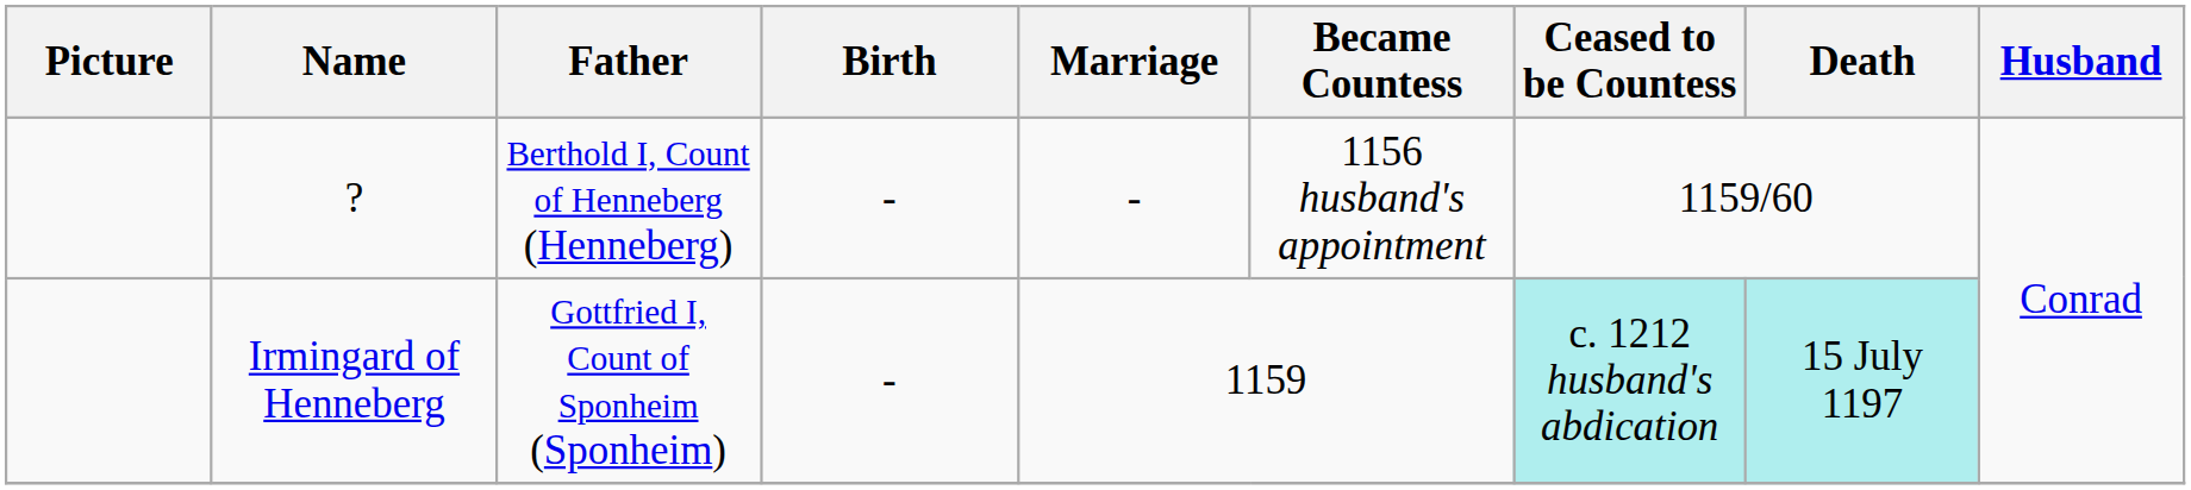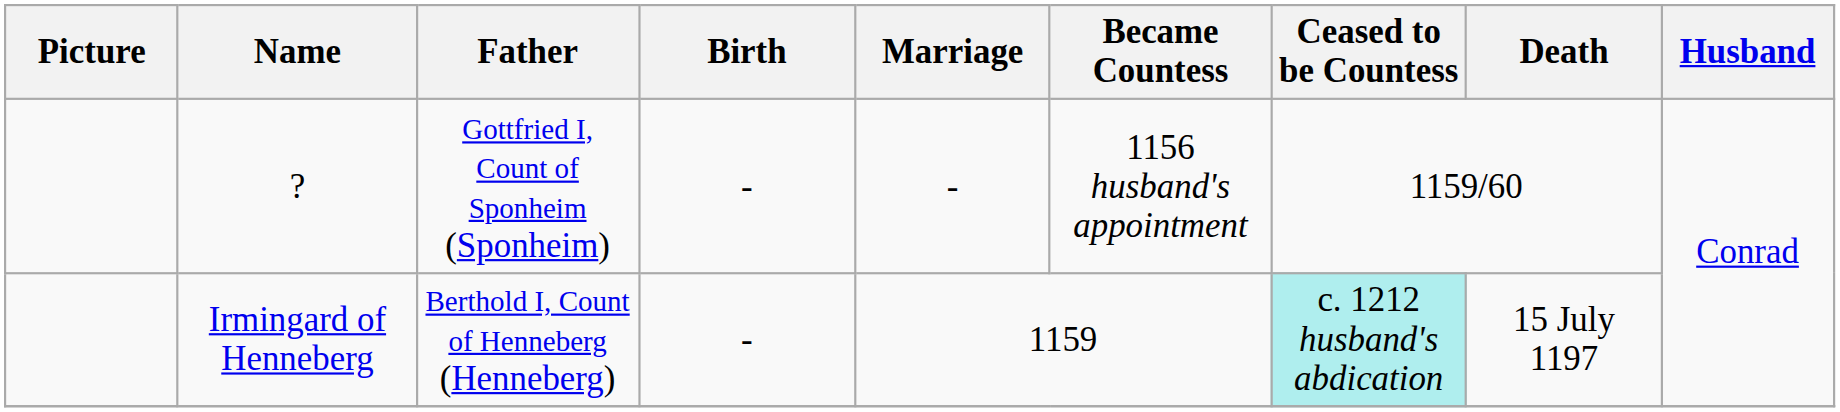? | Father: Berthold I, Count of Henneberg (Henneberg) -> Gottfried I, Count of Sponheim (Sponheim)
Irmingard of Henneberg | Father: Gottfried I, Count of Sponheim (Sponheim) -> Berthold I, Count of Henneberg (Henneberg)
Irmingard of Henneberg | Death: paleturquoise background -> no background
